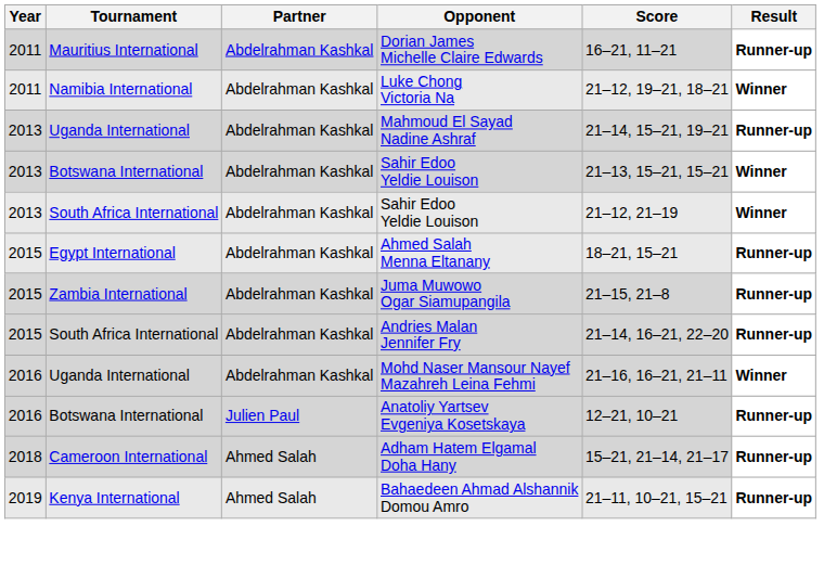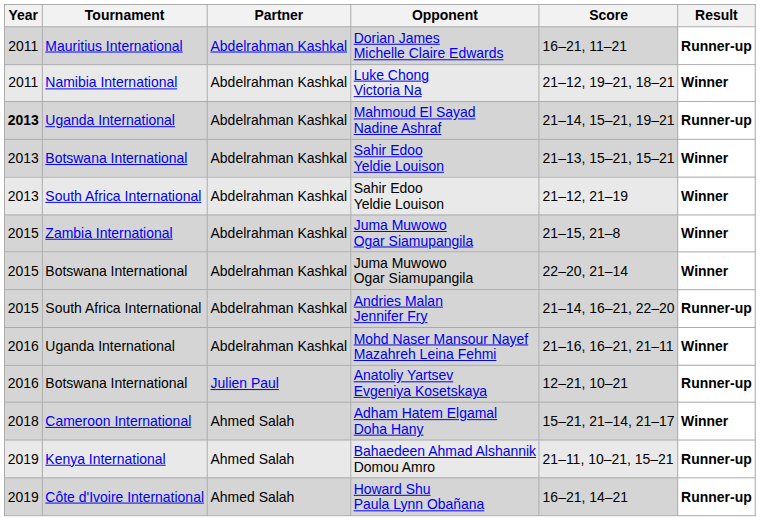Mahmoud El Sayad Nadine Ashraf | Year: normal -> bold
- row: 2015 | Egypt International | Abdelrahman Kashkal | Ahmed Salah Menna Eltanany | 18–21, 15–21 | Runner-up
Zambia International / Juma Muwowo Ogar Siamupangila | Result: Runner-up -> Winner
+ row: 2015 | Botswana International | Abdelrahman Kashkal | Juma Muwowo Ogar Siamupangila | 22–20, 21–14 | Winner
Adham Hatem Elgamal Doha Hany | Result: Runner-up -> Winner
+ row: 2019 | Côte d'Ivoire International | Ahmed Salah | Howard Shu Paula Lynn Obañana | 16–21, 14–21 | Runner-up
